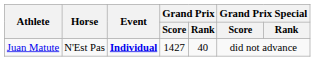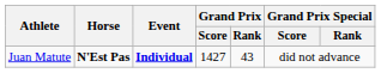Juan Matute | Horse: normal -> bold
Juan Matute | Grand Prix / Rank: 40 -> 43
